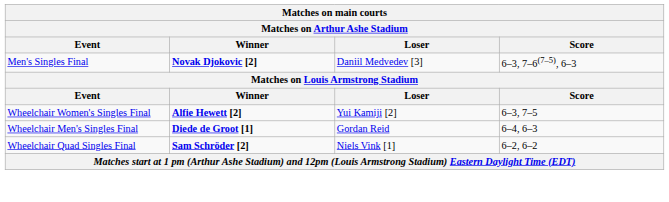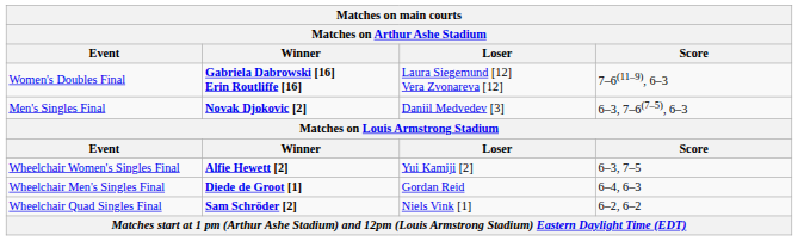+ row: Women's Doubles Final | Gabriela Dabrowski [16] Erin Routliffe [16] | Laura Siegemund [12] Vera Zvonareva [12] | 7–6(11–9), 6–3
